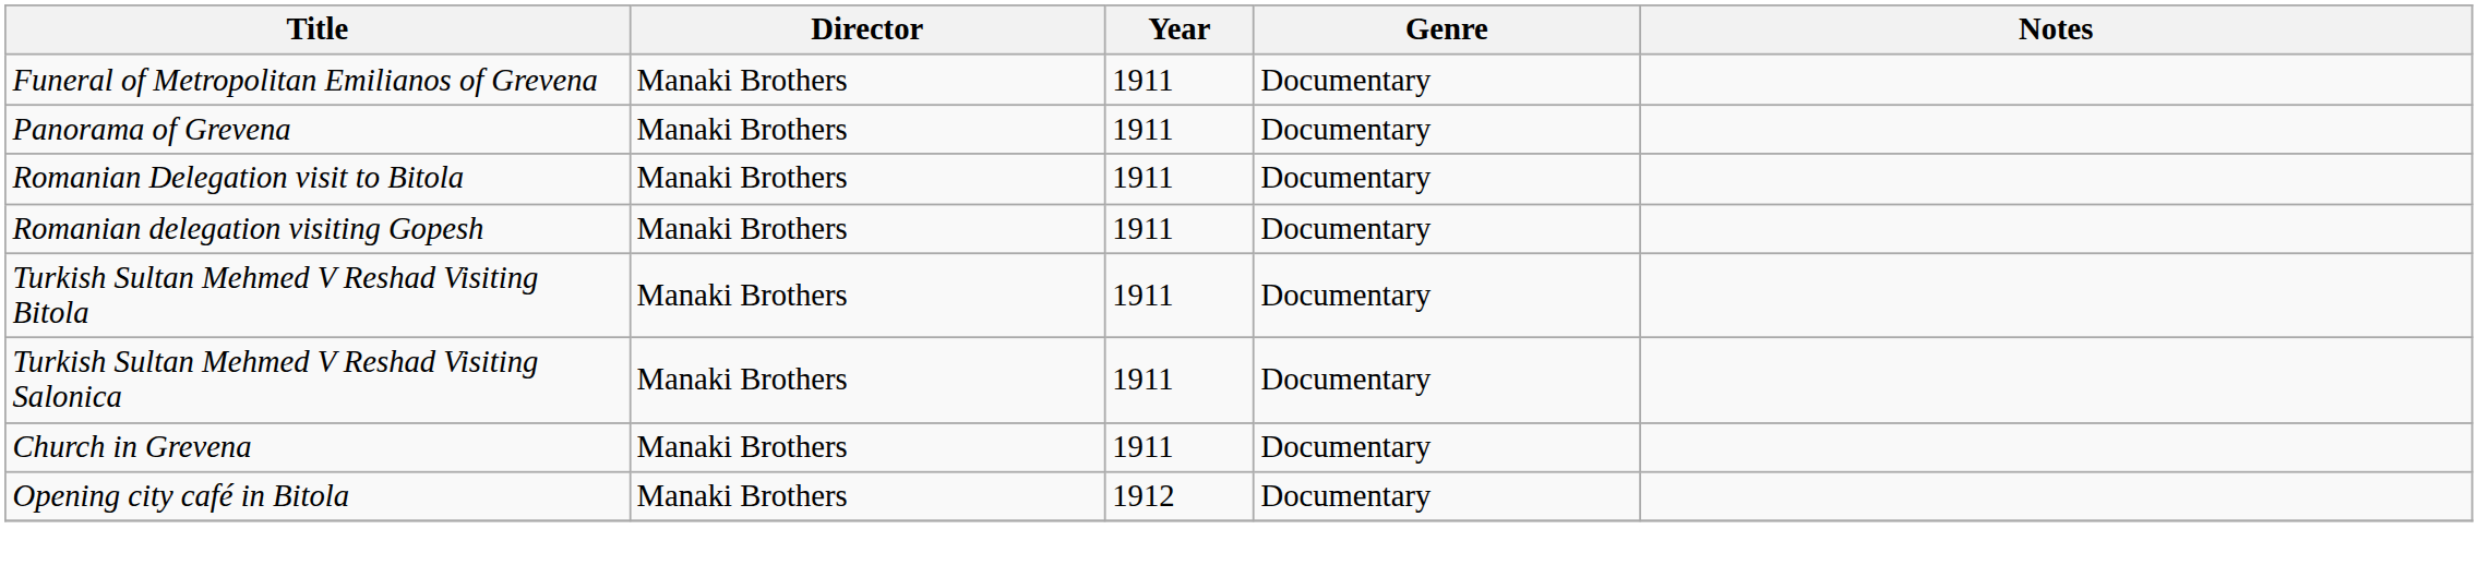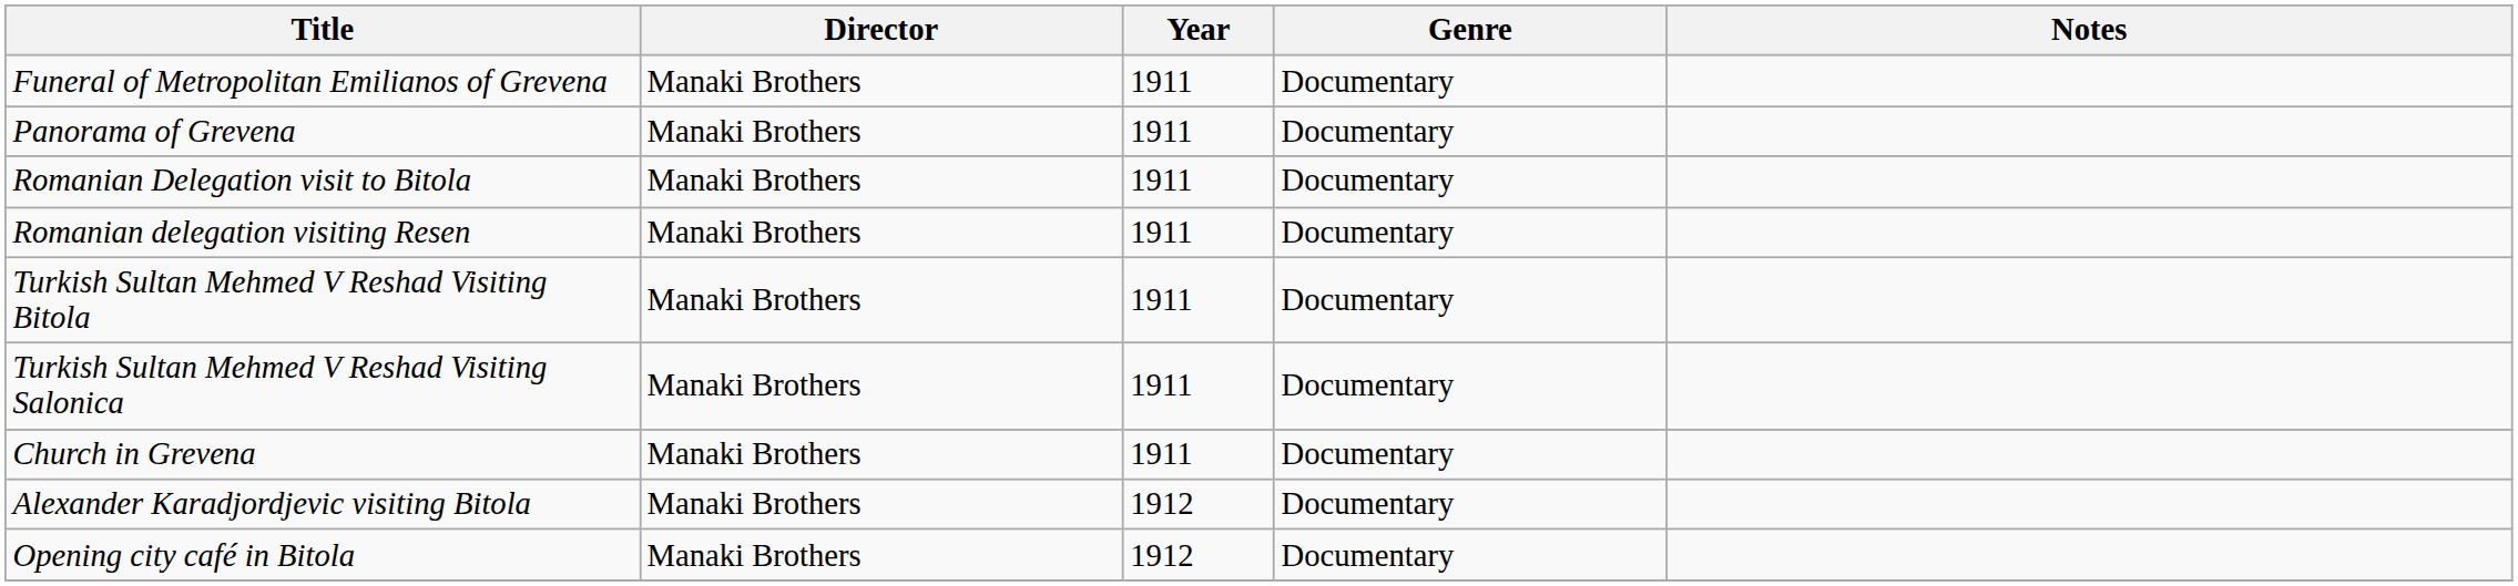- row: Romanian delegation visiting Gopesh | Manaki Brothers | 1911 | Documentary
+ row: Romanian delegation visiting Resen | Manaki Brothers | 1911 | Documentary
+ row: Alexander Karadjordjevic visiting Bitola | Manaki Brothers | 1912 | Documentary
